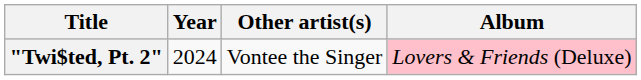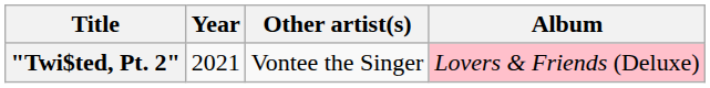"Twi$ted, Pt. 2" | Year: 2024 -> 2021
